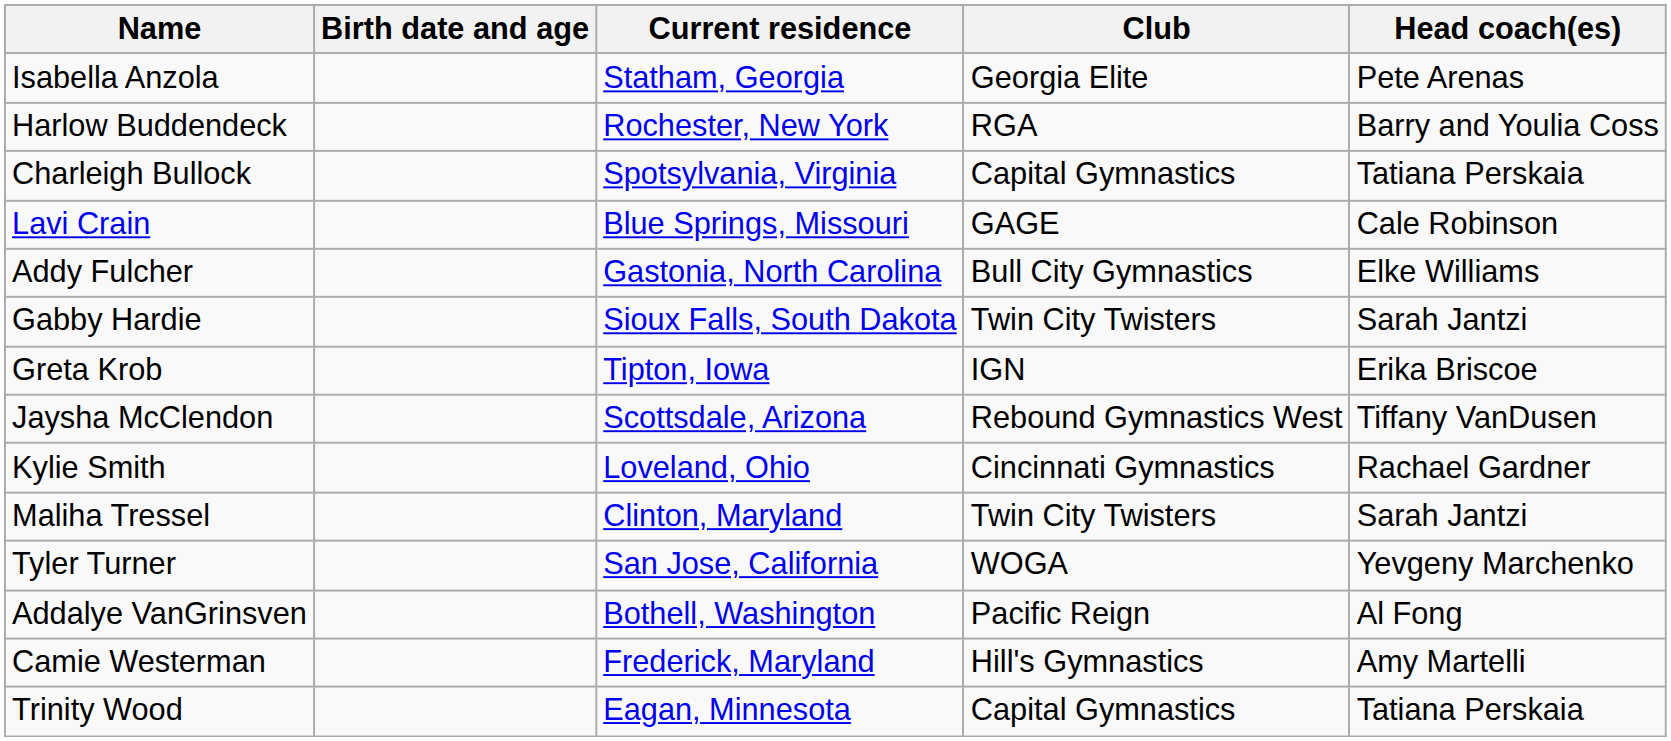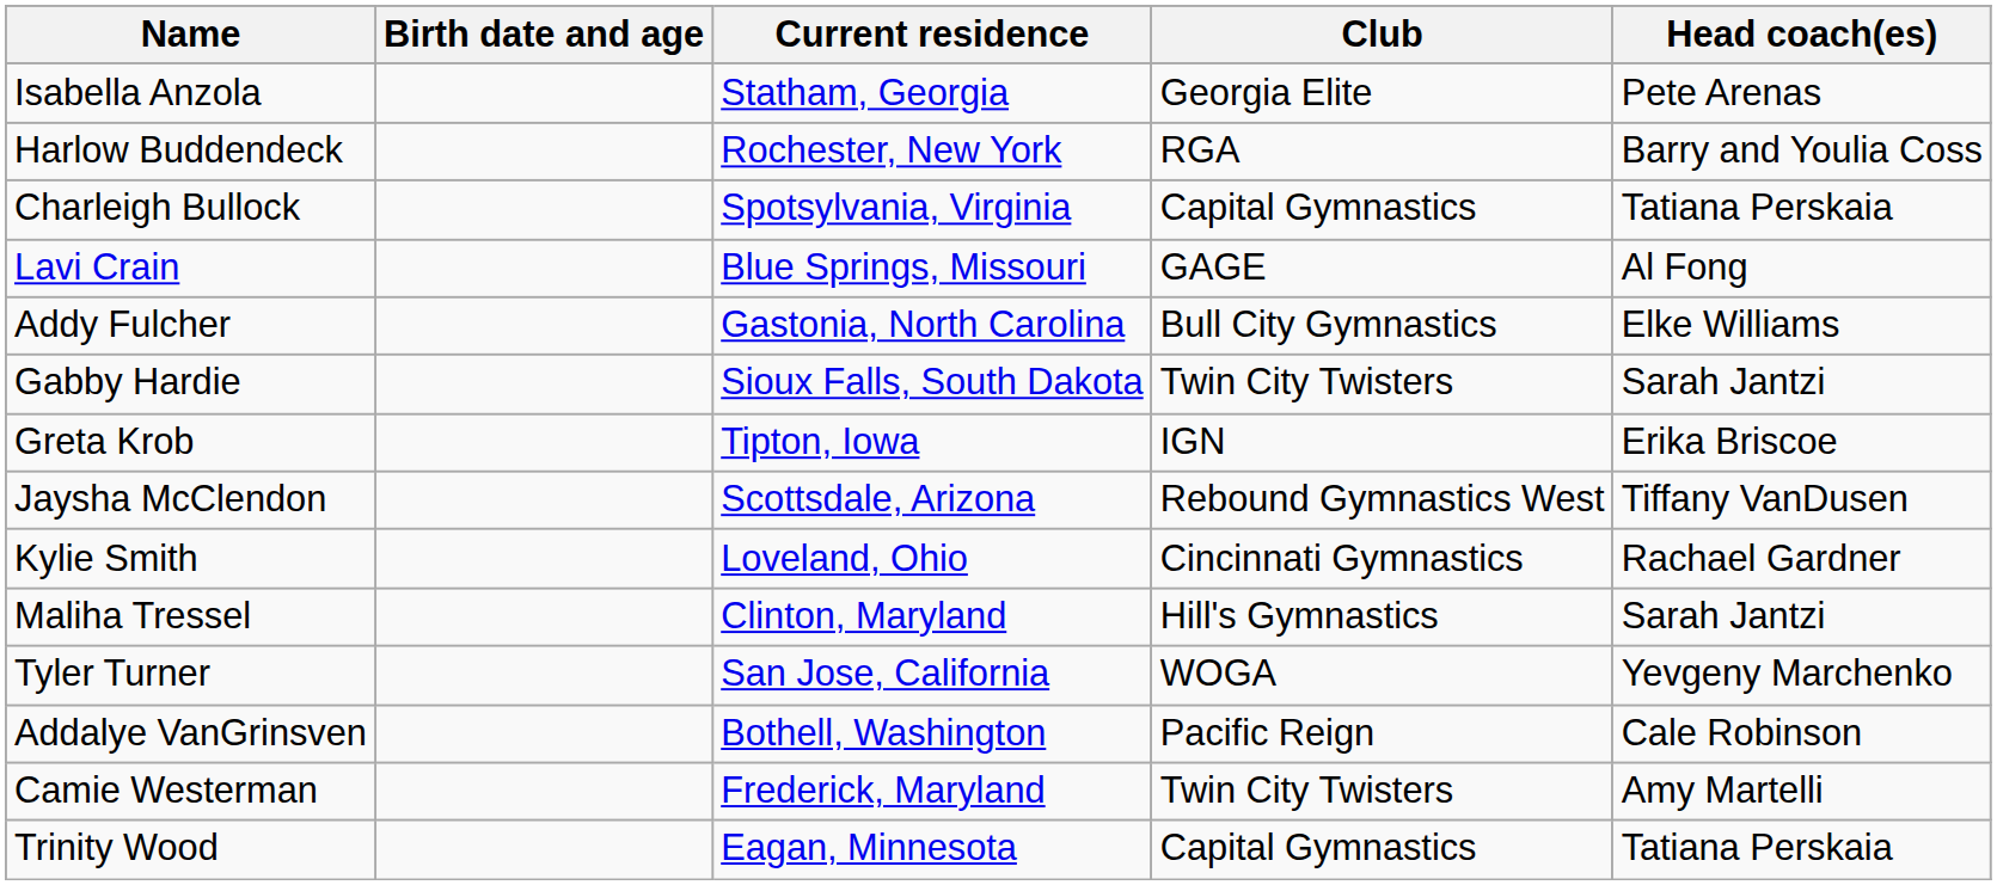Lavi Crain | Head coach(es): Cale Robinson -> Al Fong
Maliha Tressel | Club: Twin City Twisters -> Hill's Gymnastics
Addalye VanGrinsven | Head coach(es): Al Fong -> Cale Robinson
Camie Westerman | Club: Hill's Gymnastics -> Twin City Twisters
